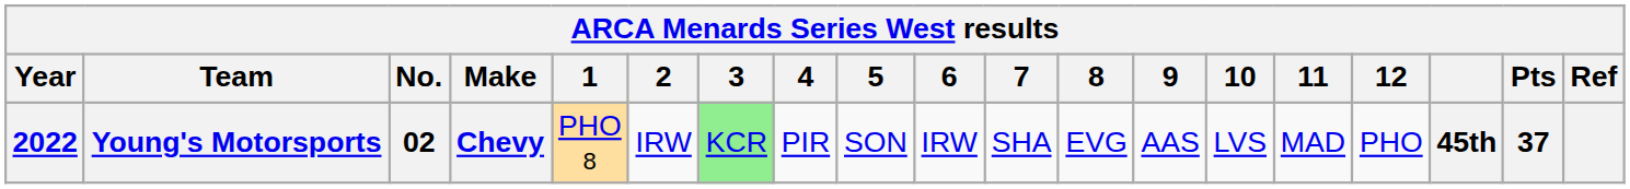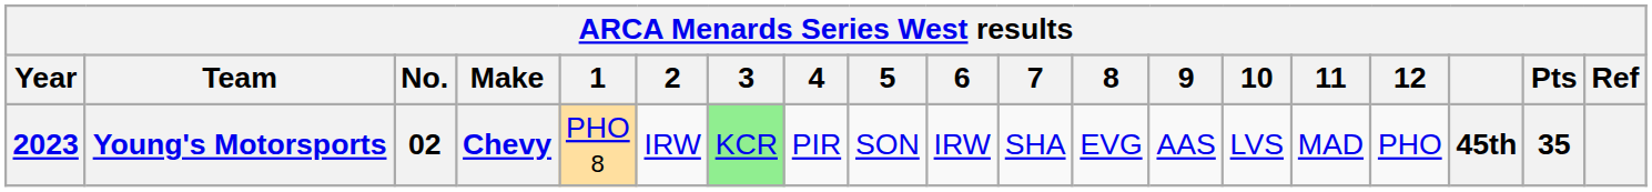Young's Motorsports | Year: 2022 -> 2023
Young's Motorsports | Pts: 37 -> 35
